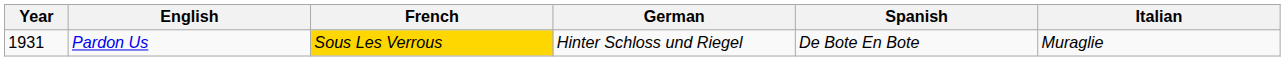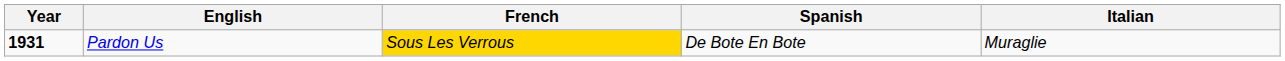- column: German | Hinter Schloss und Riegel
Pardon Us | Year: normal -> bold
